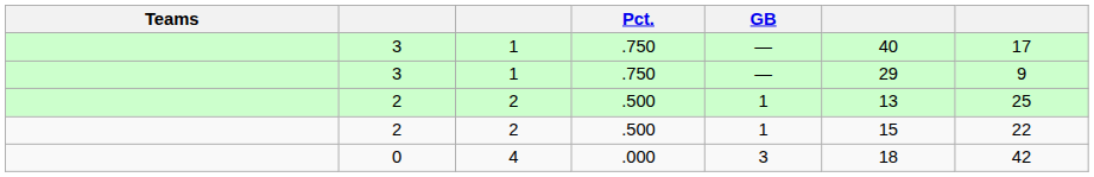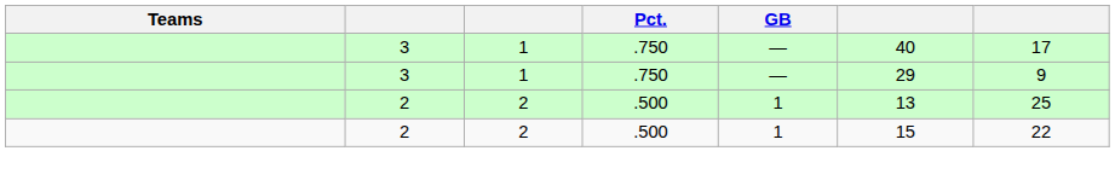- row: 0 | 4 | .000 | 3 | 18 | 42
